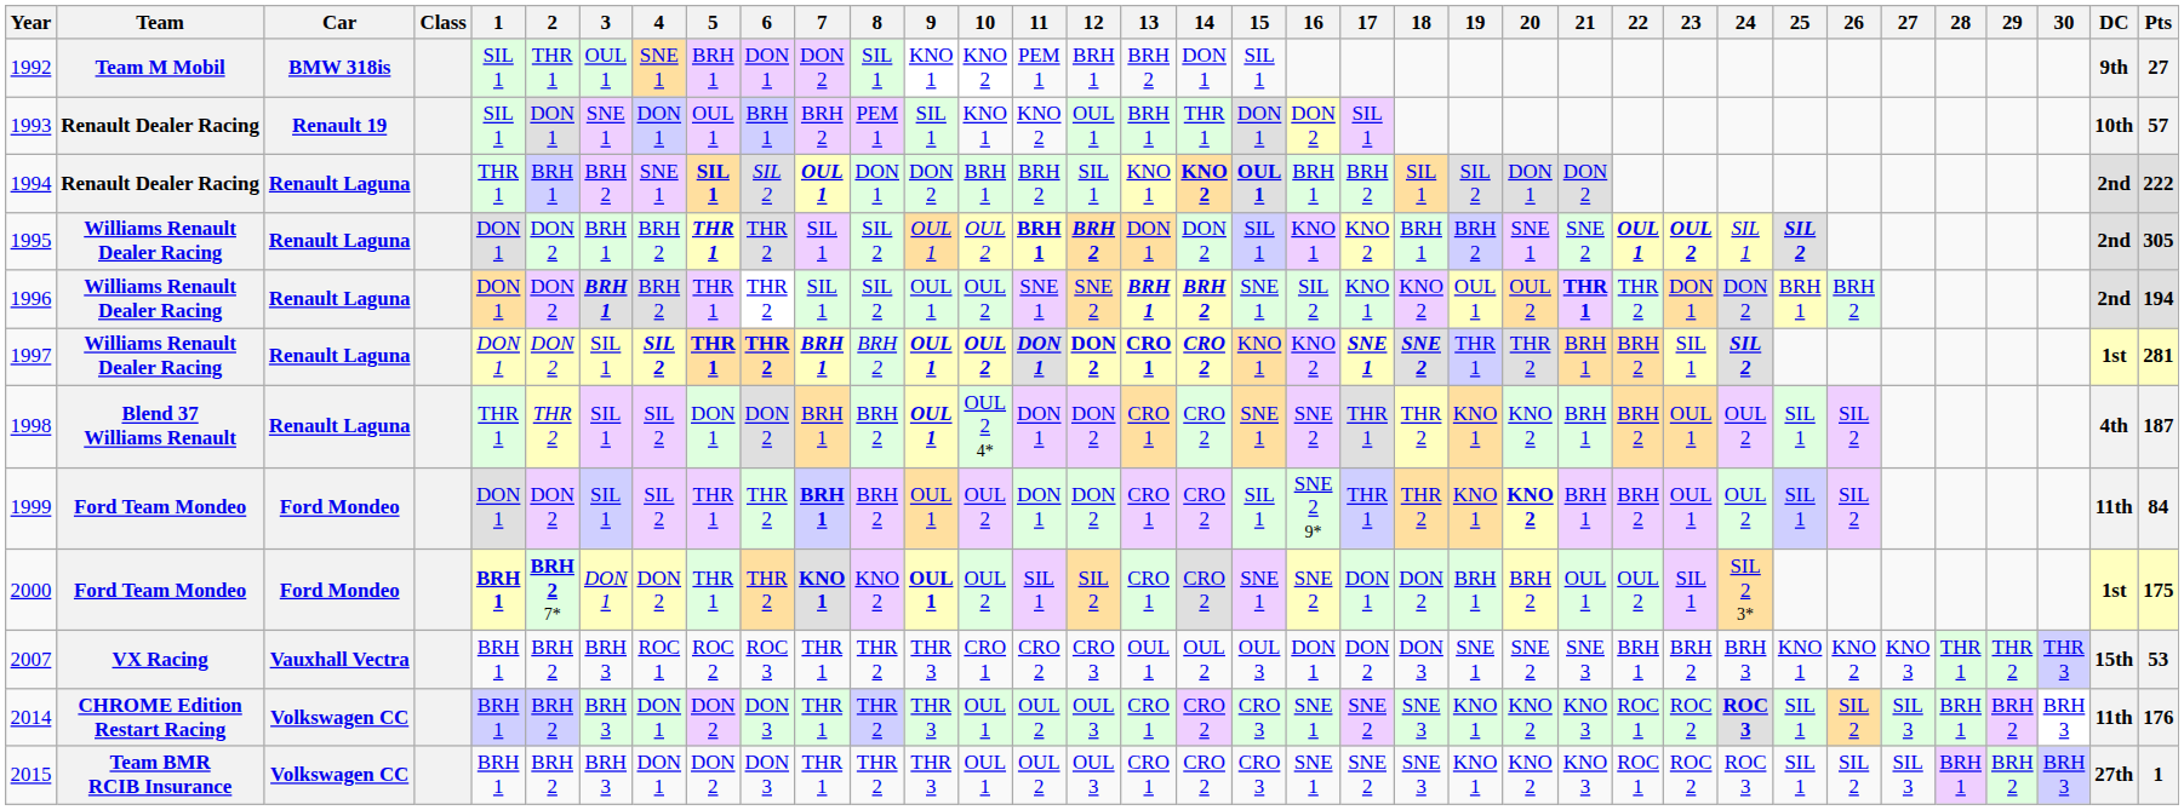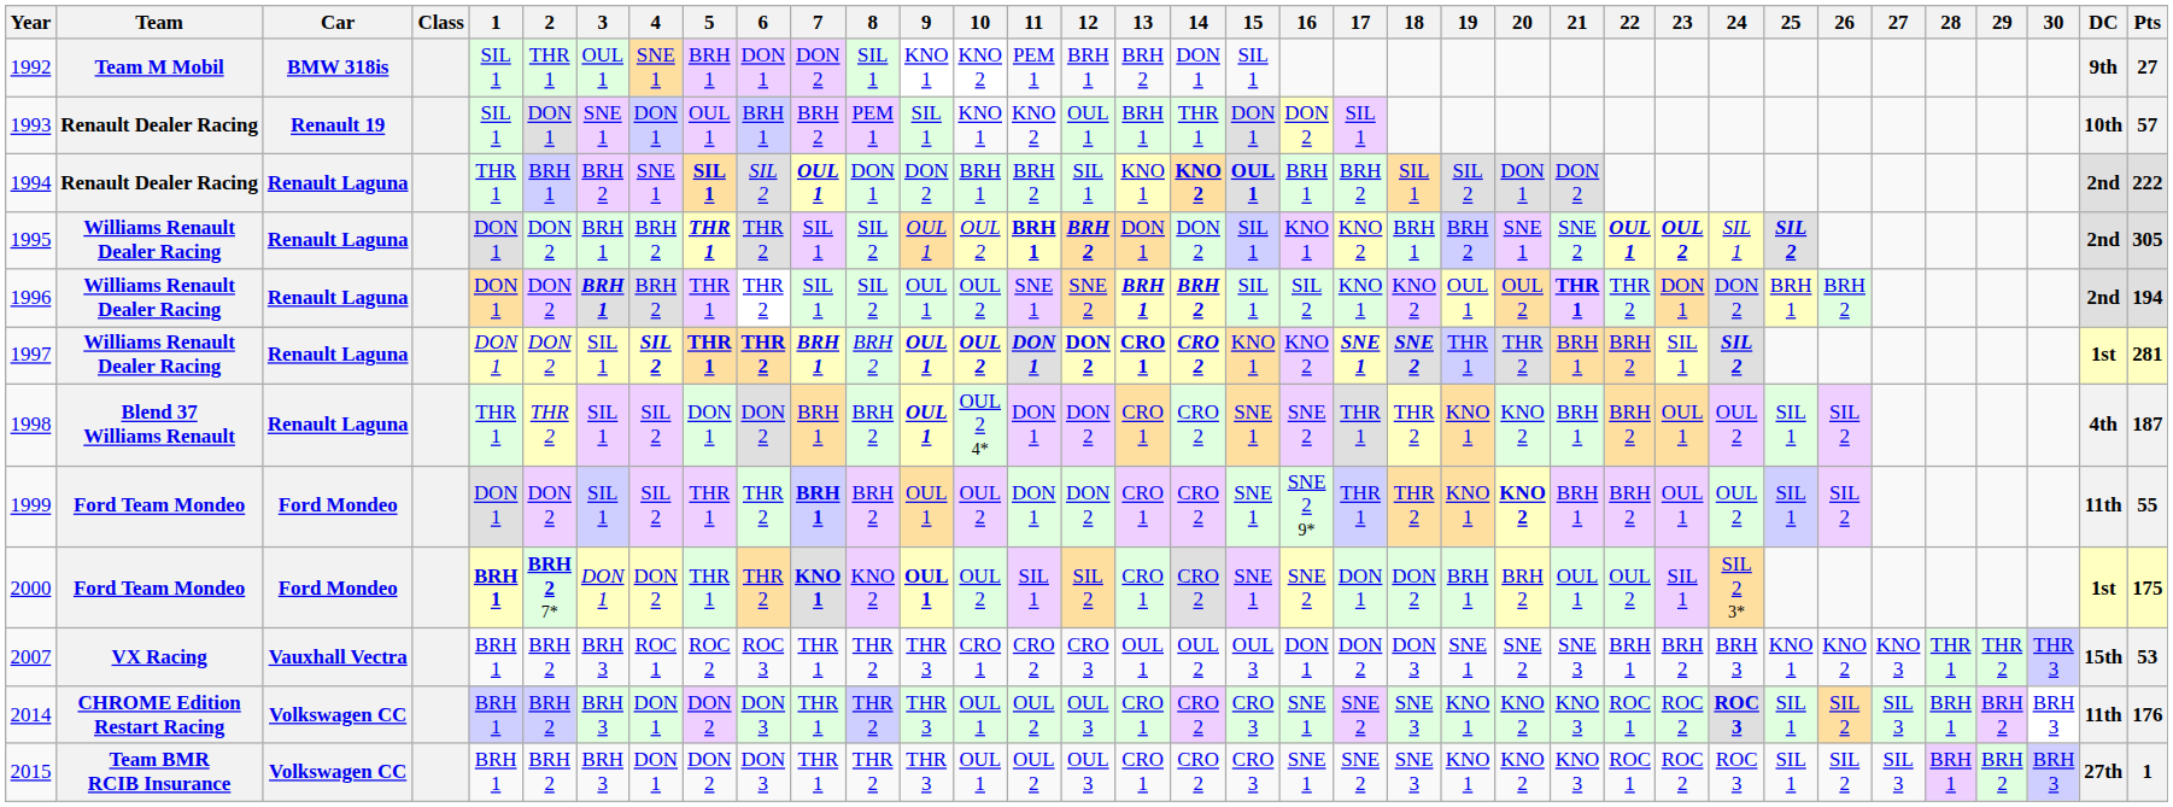1996 | 15: SNE 1 -> SIL 1
1999 | 15: SIL 1 -> SNE 1
1999 | Pts: 84 -> 55
